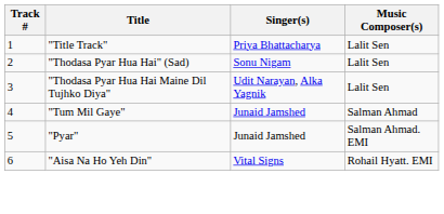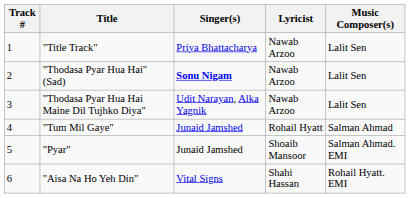+ column: Lyricist | Nawab Arzoo | Nawab Arzoo | Nawab Arzoo | Rohail Hyatt | Shoaib Mansoor | Shahi Hassan
"Thodasa Pyar Hua Hai" (Sad) | Singer(s): normal -> bold
